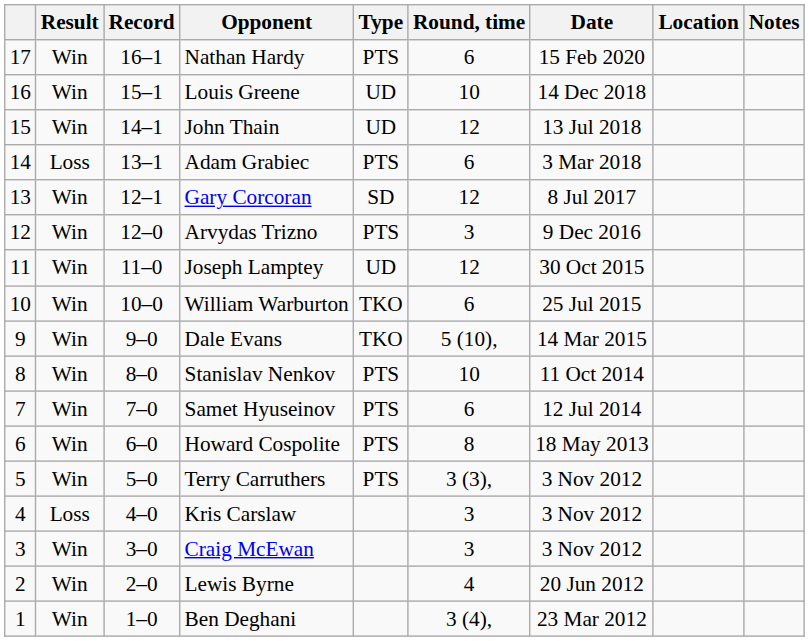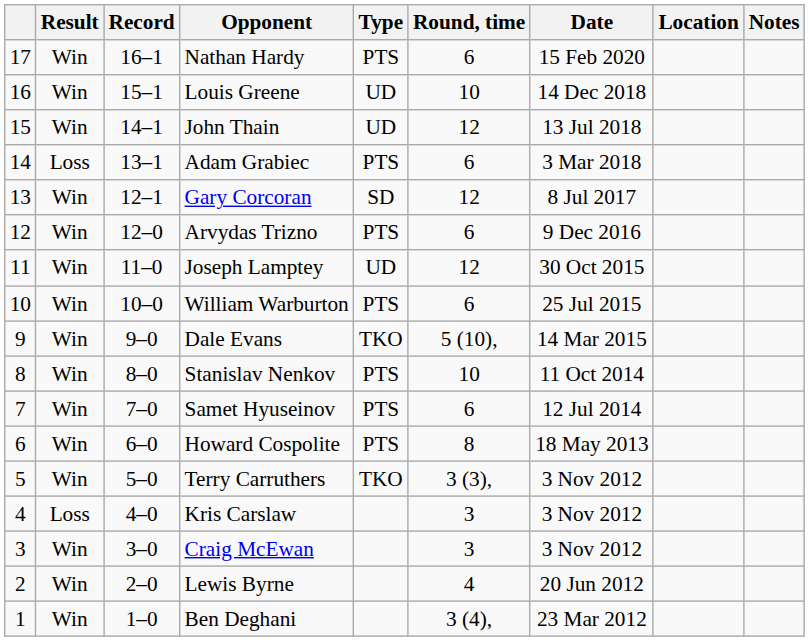Arvydas Trizno | Round, time: 3 -> 6
William Warburton | Type: TKO -> PTS
Terry Carruthers | Type: PTS -> TKO
